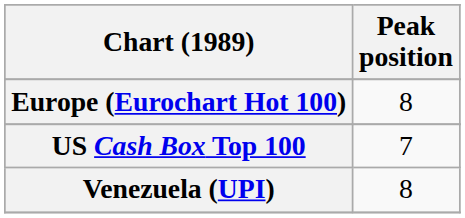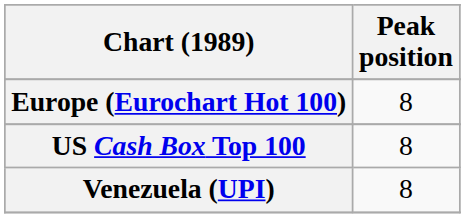US Cash Box Top 100 | Peak position: 7 -> 8
